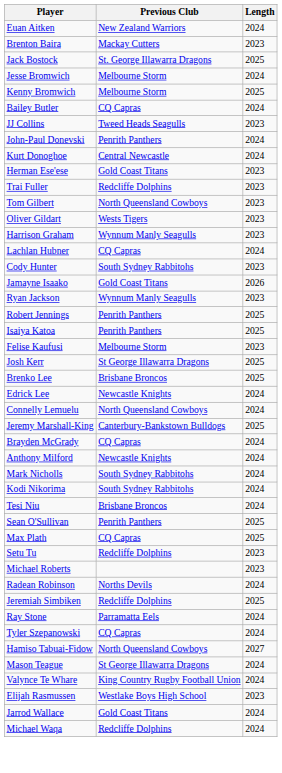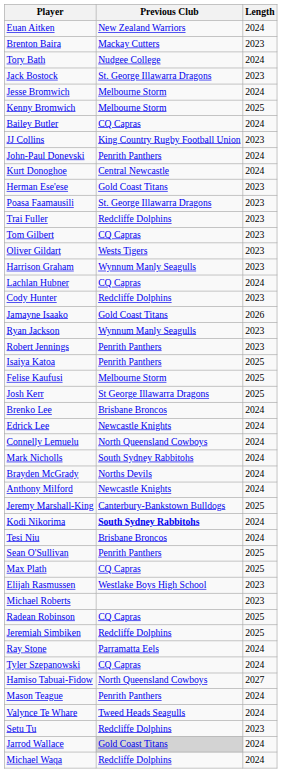+ row: Tory Bath | Nudgee College | 2024
Jack Bostock | Length: 2025 -> 2023
JJ Collins | Previous Club: Tweed Heads Seagulls -> King Country Rugby Football Union
+ row: Poasa Faamausili | St. George Illawarra Dragons | 2023
Tom Gilbert | Previous Club: North Queensland Cowboys -> CQ Capras
Cody Hunter | Previous Club: South Sydney Rabbitohs -> Redcliffe Dolphins
Robert Jennings | Length: 2025 -> 2023
Felise Kaufusi | Length: 2023 -> 2025
Brenko Lee | Length: 2025 -> 2024
rows swapped: Jeremy Marshall-King <-> Mark Nicholls
Brayden McGrady | Previous Club: CQ Capras -> Norths Devils
Kodi Nikorima | Previous Club: normal -> bold
rows swapped: Elijah Rasmussen <-> Setu Tu
Radean Robinson | Previous Club: Norths Devils -> CQ Capras
Radean Robinson | Length: 2024 -> 2025
Mason Teague | Previous Club: St George Illawarra Dragons -> Penrith Panthers
Valynce Te Whare | Previous Club: King Country Rugby Football Union -> Tweed Heads Seagulls
Jarrod Wallace | Previous Club: no background -> lightgrey background
